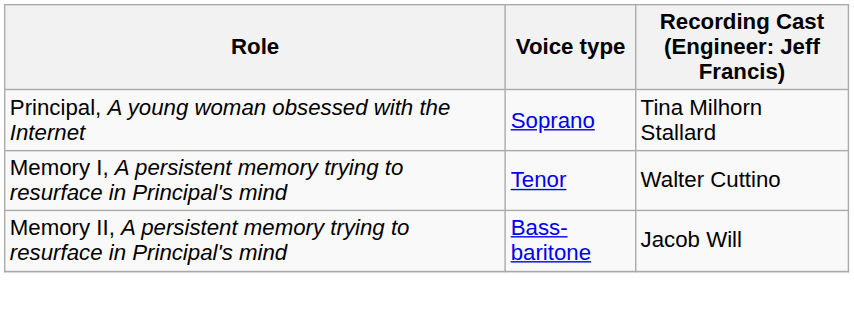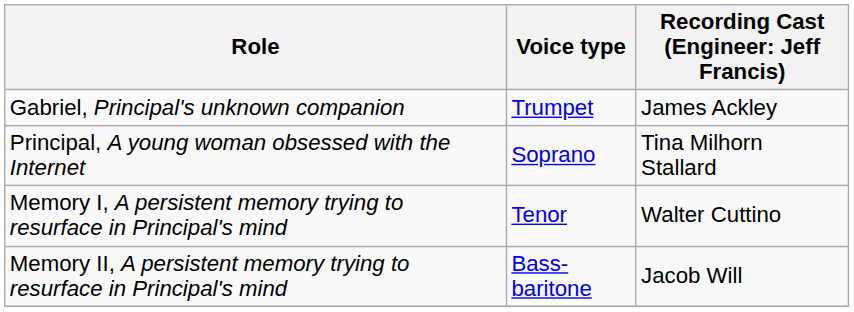+ row: Gabriel, Principal's unknown companion | Trumpet | James Ackley
